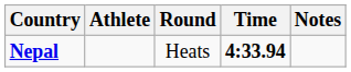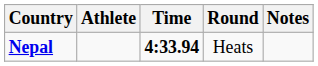columns swapped: Round <-> Time
